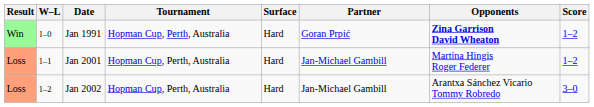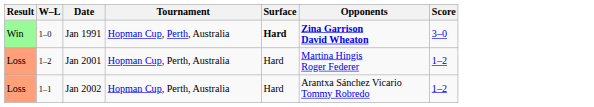- column: Partner | Goran Prpić | Jan-Michael Gambill | Jan-Michael Gambill
Jan 1991 | Surface: normal -> bold
Jan 1991 | Score: 1–2 -> 3–0
Jan 2001 | W–L: 1–1 -> 1–2
Jan 2002 | W–L: 1–2 -> 1–1
Jan 2002 | Score: 3–0 -> 1–2
